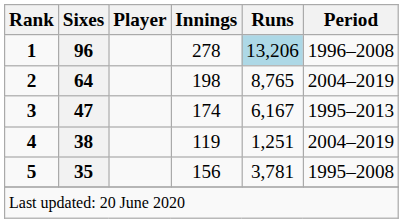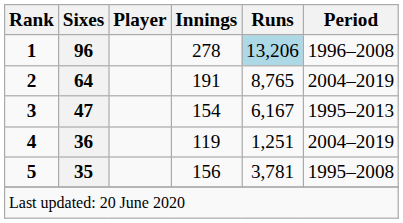2 | Innings: 198 -> 191
3 | Innings: 174 -> 154
4 | Sixes: 38 -> 36
